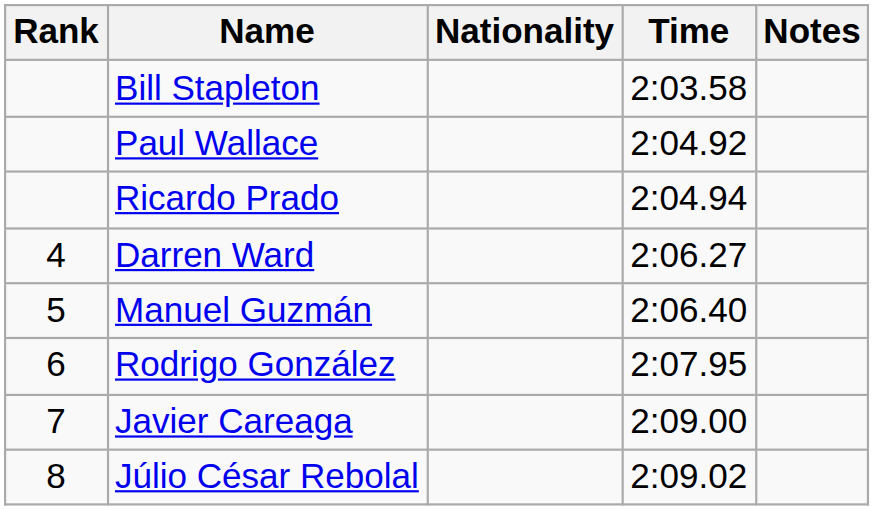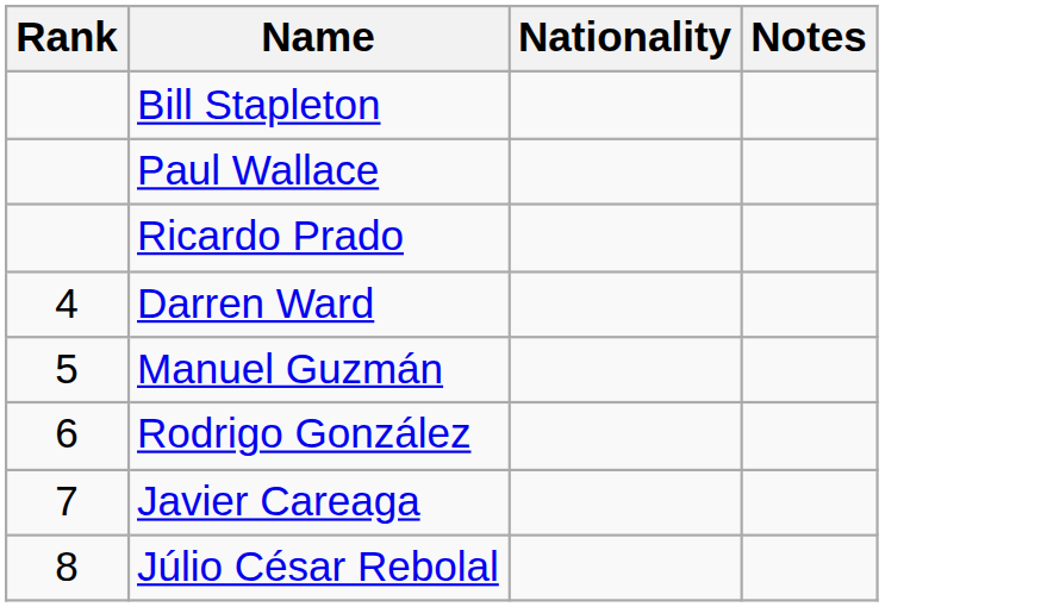- column: Time | 2:03.58 | 2:04.92 | 2:04.94 | 2:06.27 | 2:06.40 | 2:07.95 | 2:09.00 | 2:09.02
